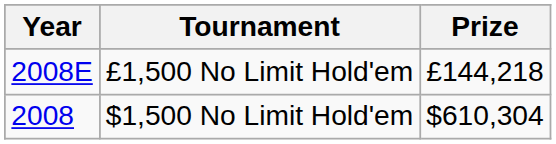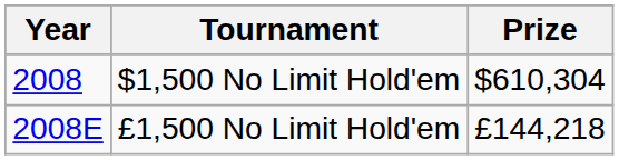rows swapped: $1,500 No Limit Hold'em <-> £1,500 No Limit Hold'em
